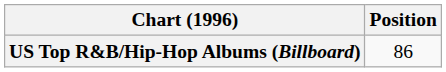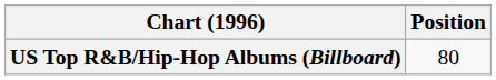US Top R&B/Hip-Hop Albums (Billboard) | Position: 86 -> 80
